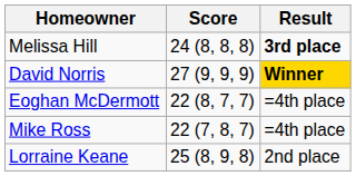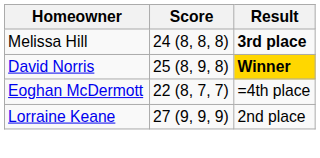David Norris | Score: 27 (9, 9, 9) -> 25 (8, 9, 8)
- row: Mike Ross | 22 (7, 8, 7) | =4th place
Lorraine Keane | Score: 25 (8, 9, 8) -> 27 (9, 9, 9)
